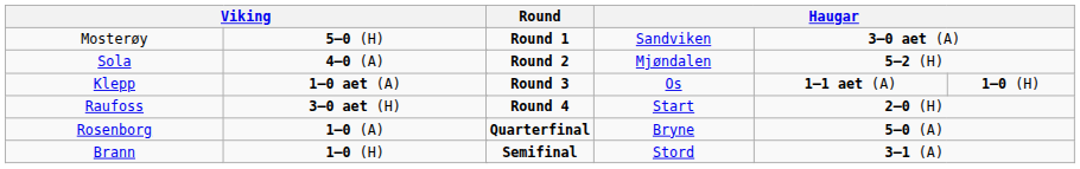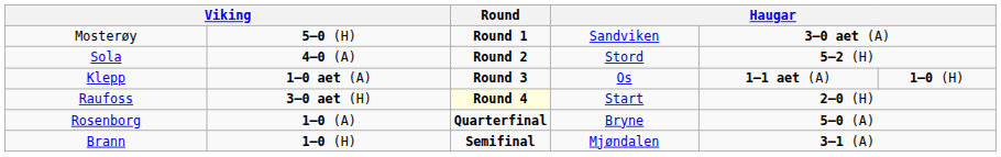Sola | column 5: Mjøndalen -> Stord
Raufoss | Round: no background -> lightyellow background
Brann | column 5: Stord -> Mjøndalen
